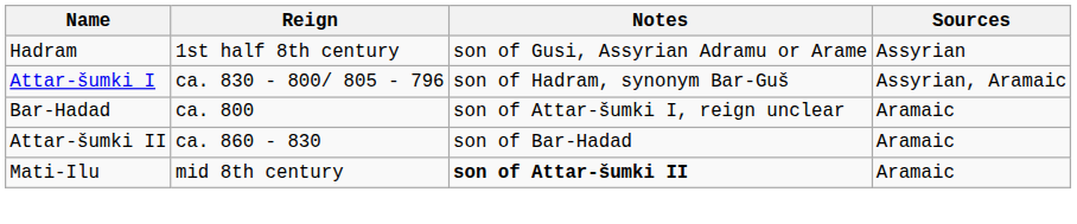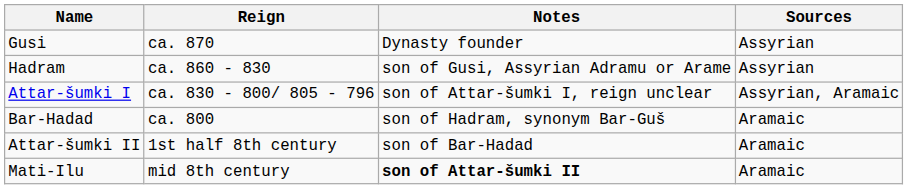+ row: Gusi | ca. 870 | Dynasty founder | Assyrian
Hadram | Reign: 1st half 8th century -> ca. 860 - 830
Attar-šumki I | Notes: son of Hadram, synonym Bar-Guš -> son of Attar-šumki I, reign unclear
Bar-Hadad | Notes: son of Attar-šumki I, reign unclear -> son of Hadram, synonym Bar-Guš
Attar-šumki II | Reign: ca. 860 - 830 -> 1st half 8th century
